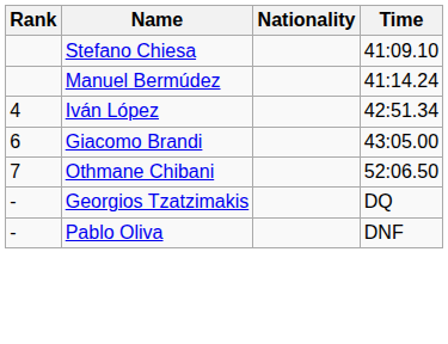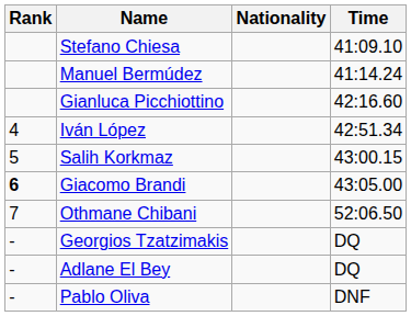+ row: Gianluca Picchiottino | 42:16.60
+ row: 5 | Salih Korkmaz | 43:00.15
Giacomo Brandi | Rank: normal -> bold
+ row: - | Adlane El Bey | DQ
